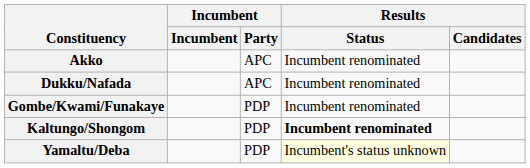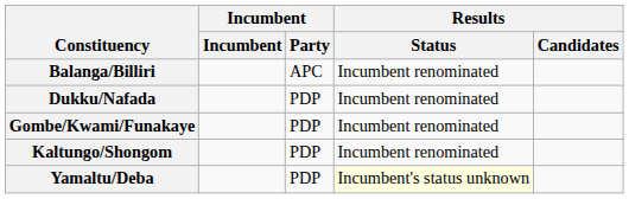- row: Akko | APC | Incumbent renominated
+ row: Balanga/Billiri | APC | Incumbent renominated
Dukku/Nafada | Incumbent / Party: APC -> PDP
Kaltungo/Shongom | Results / Status: bold -> normal
